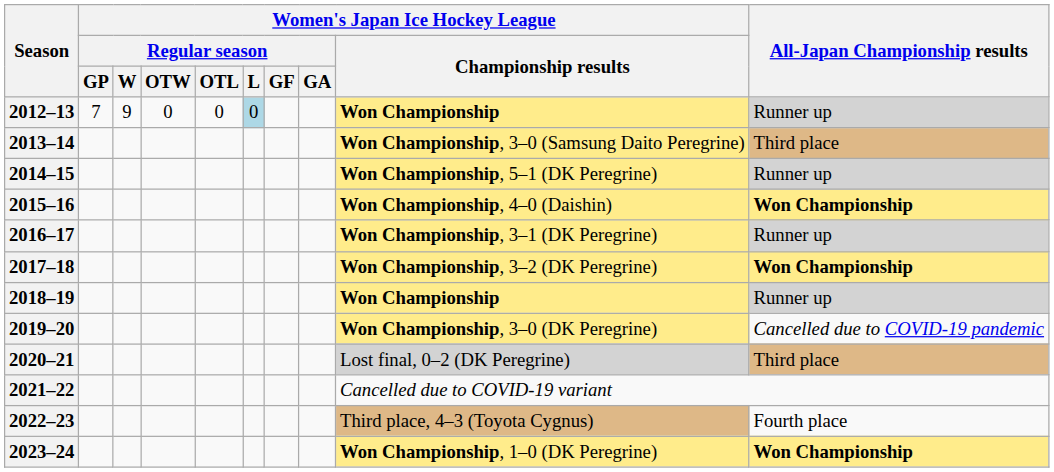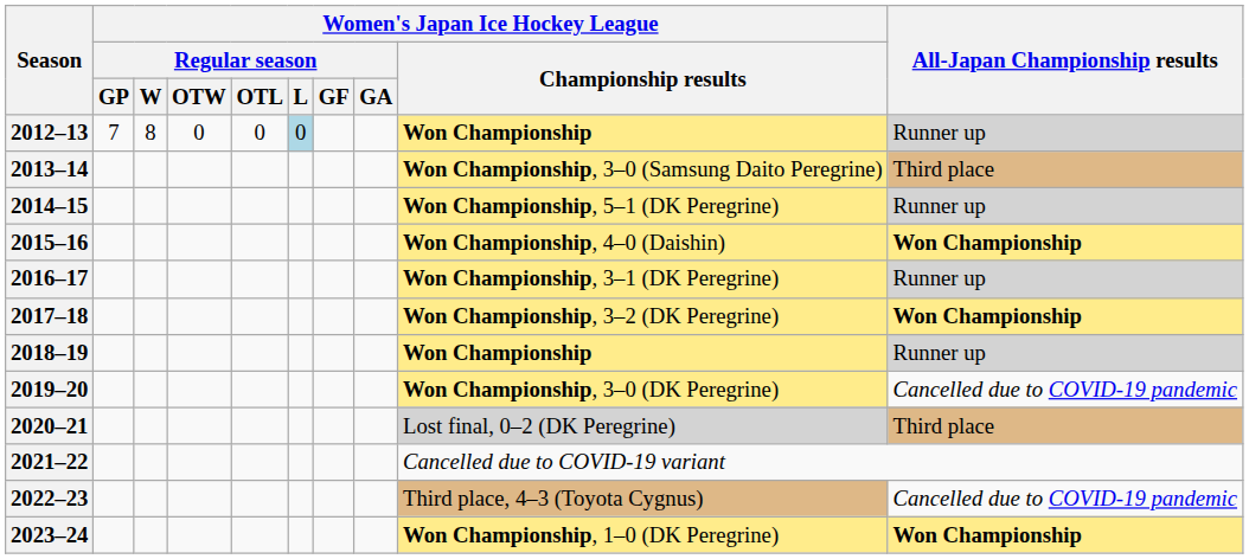2012–13 | Women's Japan Ice Hockey League / Regular season / W: 9 -> 8
2022–23 | All-Japan Championship results: Fourth place -> Cancelled due to COVID-19 pandemic
